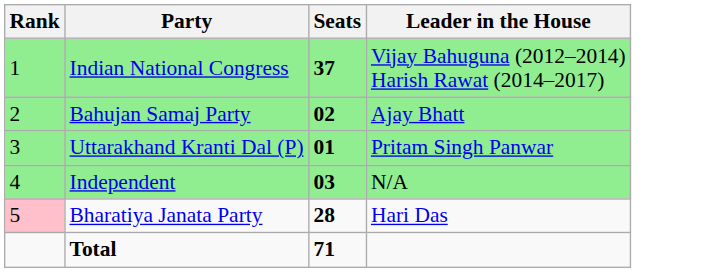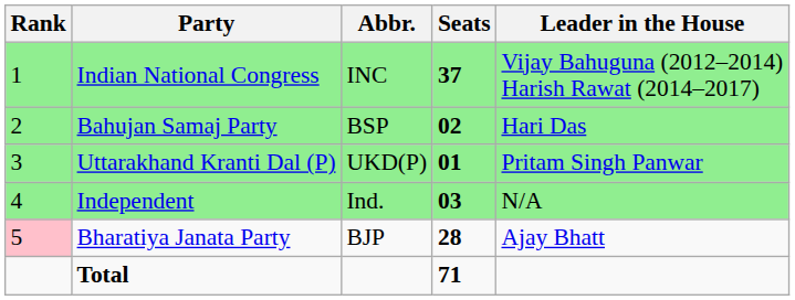+ column: Abbr. | INC | BSP | UKD(P) | Ind. | BJP
Bahujan Samaj Party | Leader in the House: Ajay Bhatt -> Hari Das
Bharatiya Janata Party | Leader in the House: Hari Das -> Ajay Bhatt
